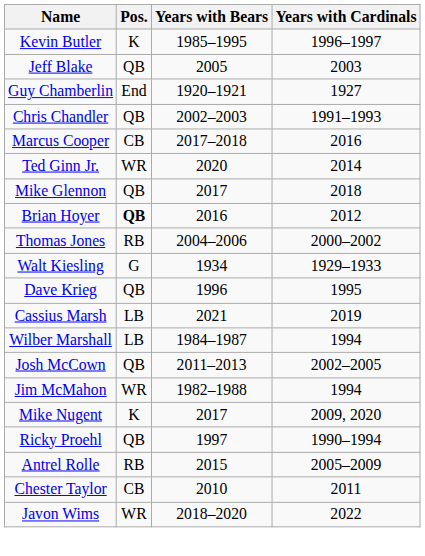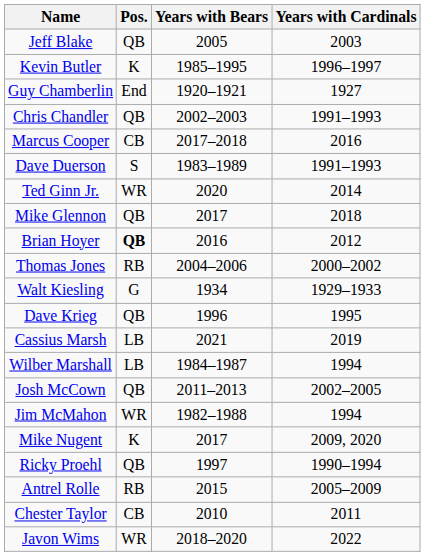rows swapped: Jeff Blake <-> Kevin Butler
+ row: Dave Duerson | S | 1983–1989 | 1991–1993
